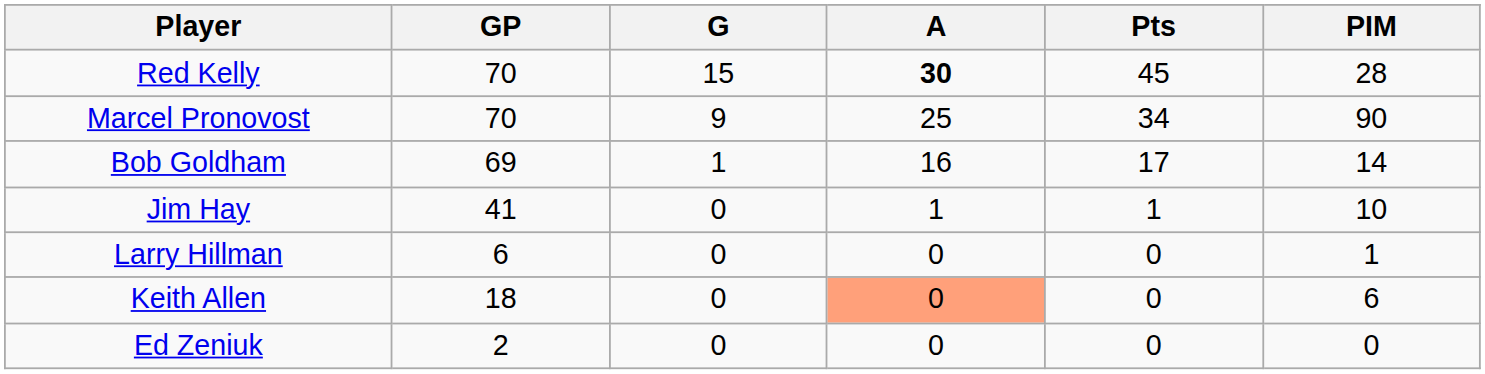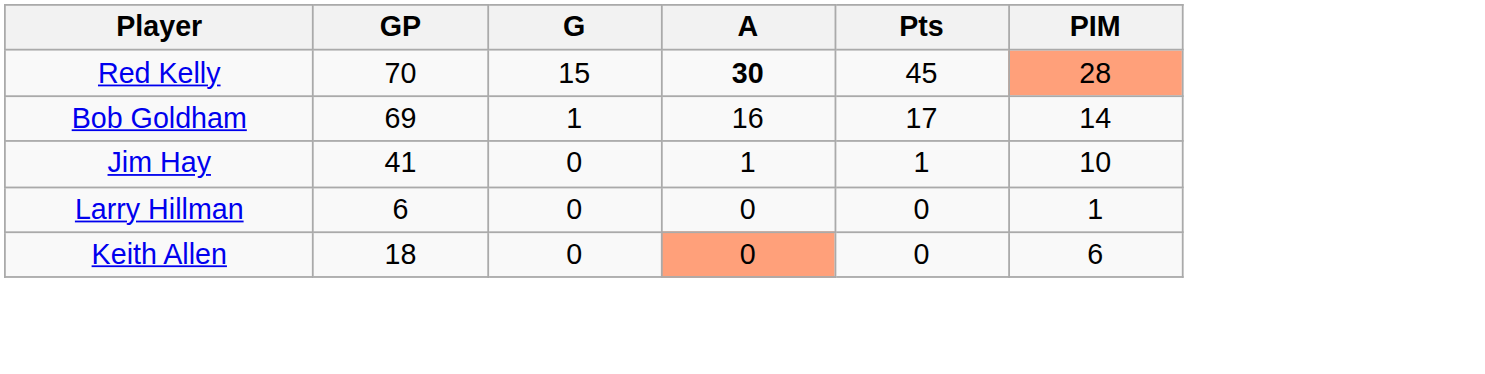Red Kelly | PIM: no background -> lightsalmon background
- row: Marcel Pronovost | 70 | 9 | 25 | 34 | 90
- row: Ed Zeniuk | 2 | 0 | 0 | 0 | 0
